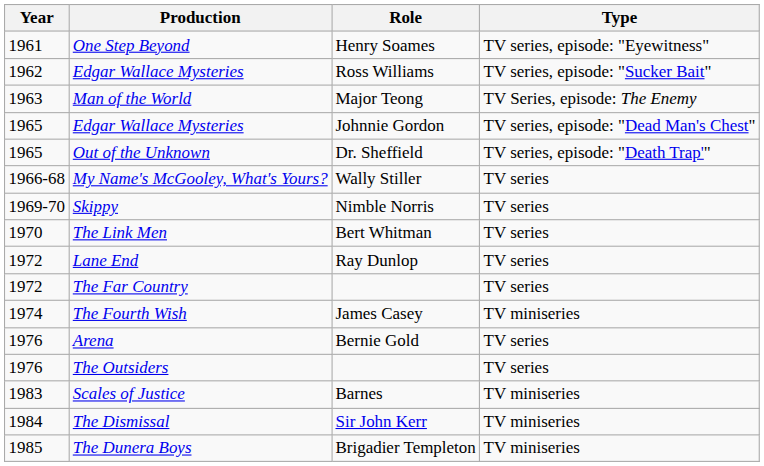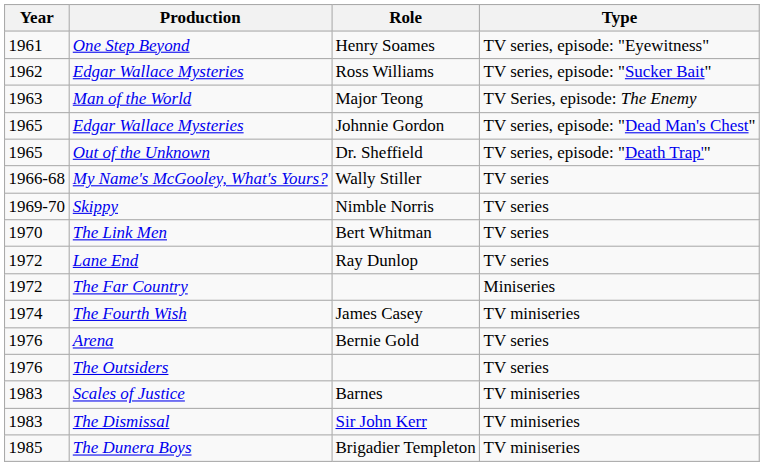The Far Country | Type: TV series -> Miniseries
The Dismissal | Year: 1984 -> 1983
